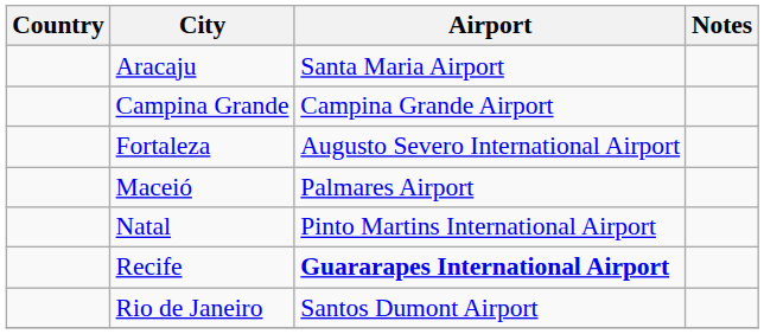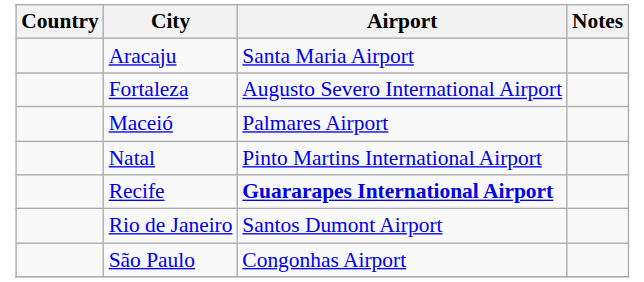- row: Campina Grande | Campina Grande Airport
+ row: São Paulo | Congonhas Airport
